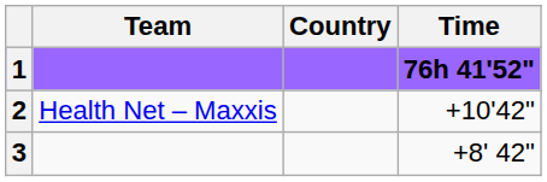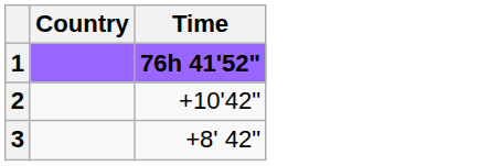- column: Team | Health Net – Maxxis
